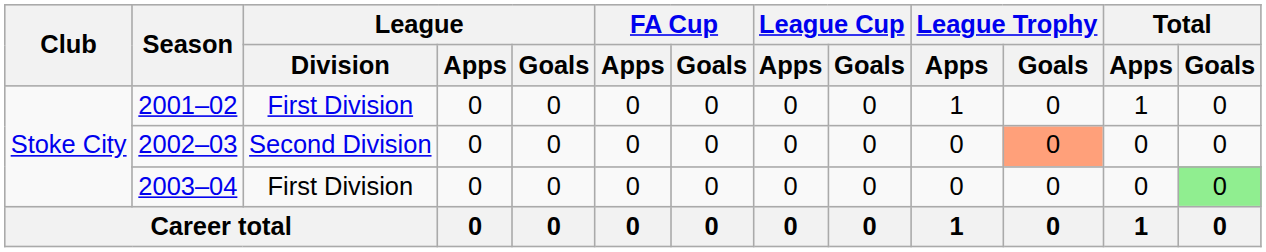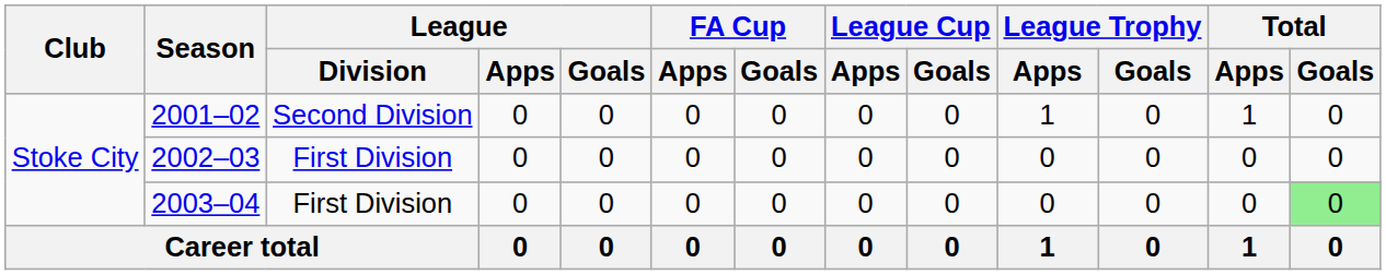2001–02 | League / Division: First Division -> Second Division
2002–03 | League / Division: Second Division -> First Division
2002–03 | League Trophy / Goals: lightsalmon background -> no background
